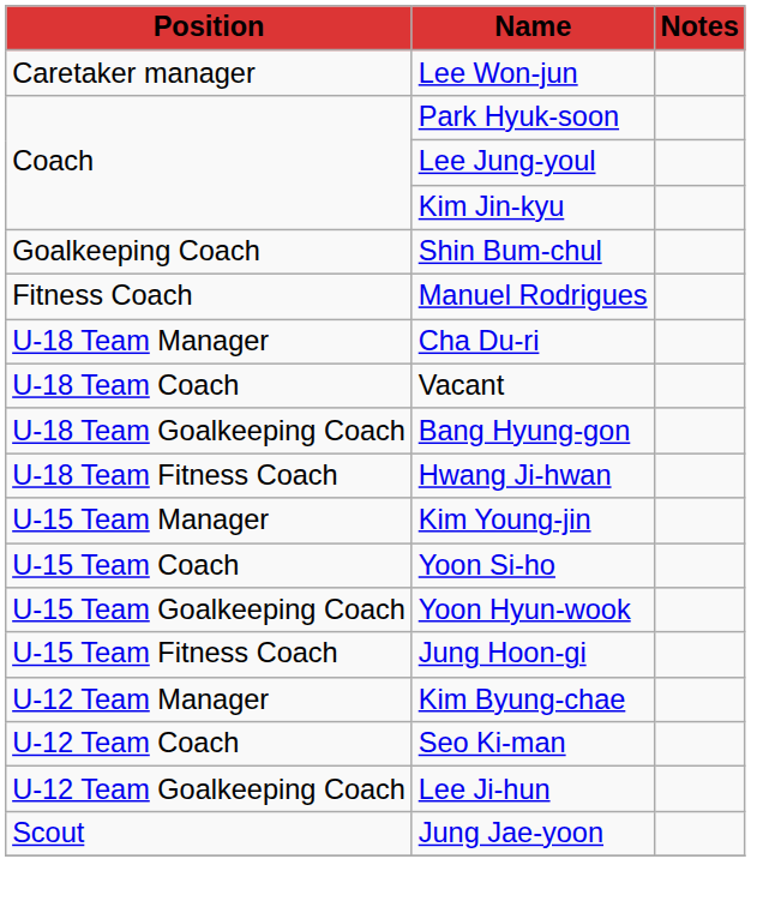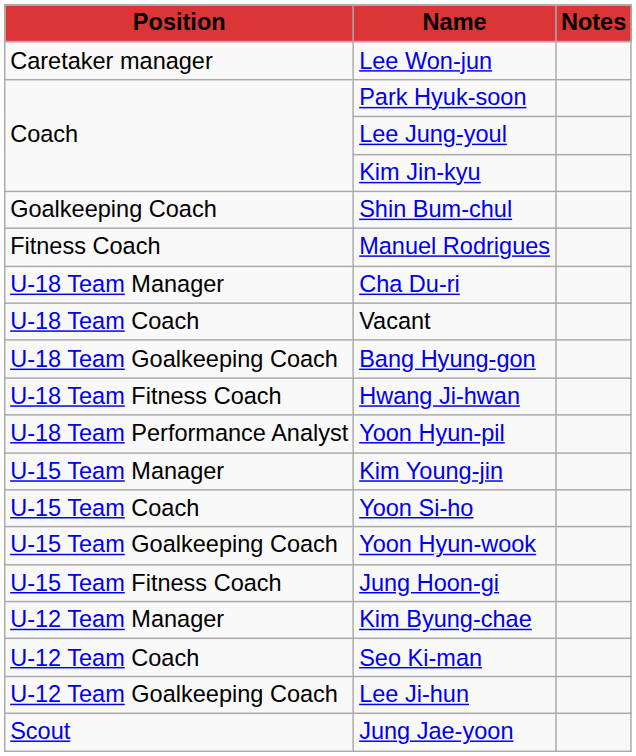+ row: U-18 Team Performance Analyst | Yoon Hyun-pil
